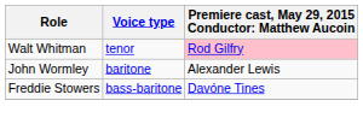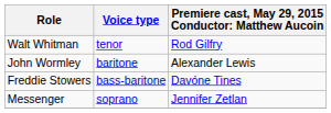Walt Whitman | column 3: pink background -> no background
+ row: Messenger | soprano | Jennifer Zetlan
